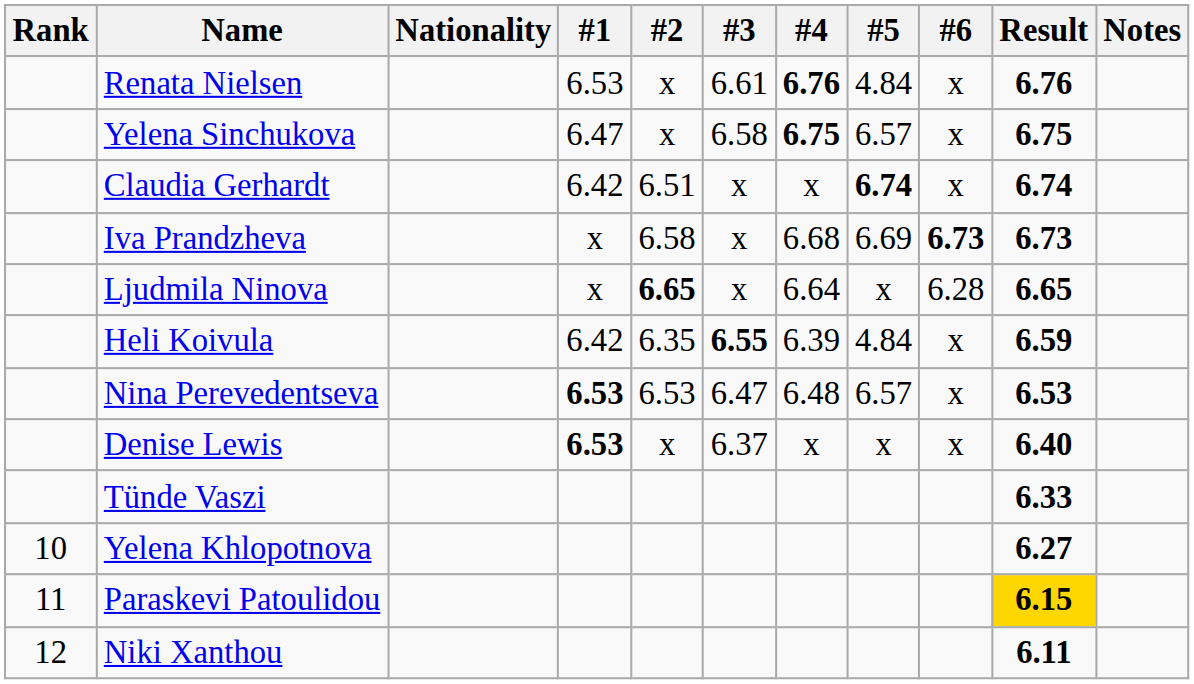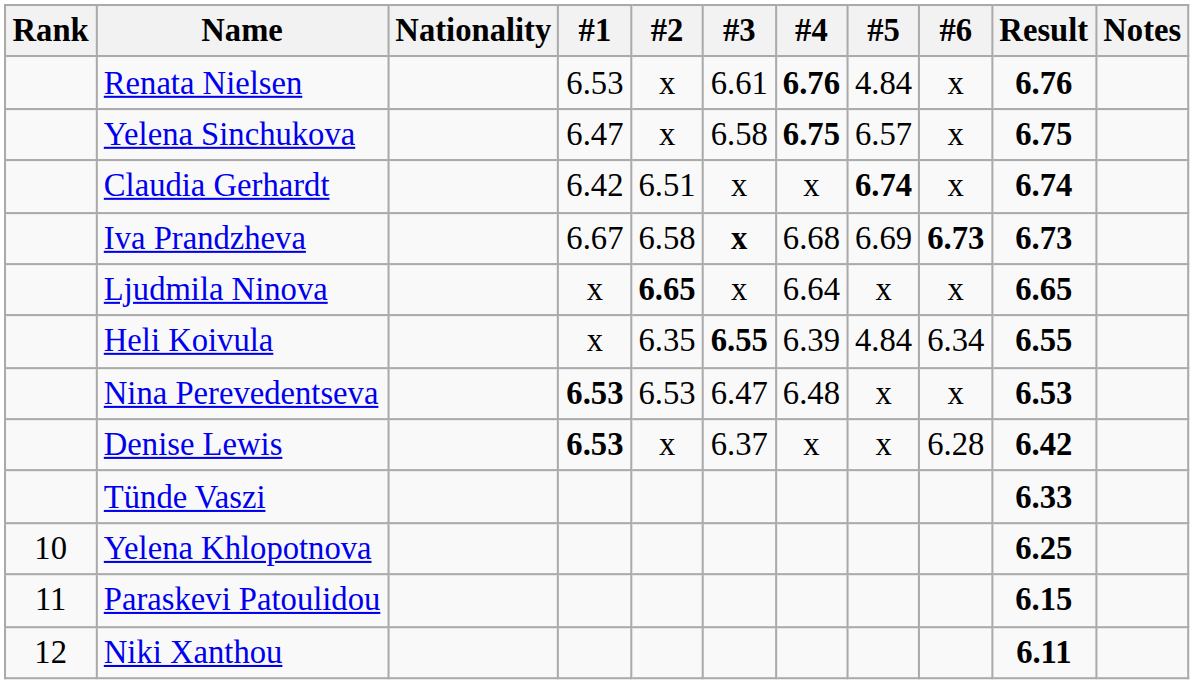Iva Prandzheva | #1: x -> 6.67
Iva Prandzheva | #3: normal -> bold
Ljudmila Ninova | #6: 6.28 -> x
Heli Koivula | #1: 6.42 -> x
Heli Koivula | #6: x -> 6.34
Heli Koivula | Result: 6.59 -> 6.55
Nina Perevedentseva | #5: 6.57 -> x
Denise Lewis | #6: x -> 6.28
Denise Lewis | Result: 6.40 -> 6.42
Yelena Khlopotnova | Result: 6.27 -> 6.25
Paraskevi Patoulidou | Result: gold background -> no background
